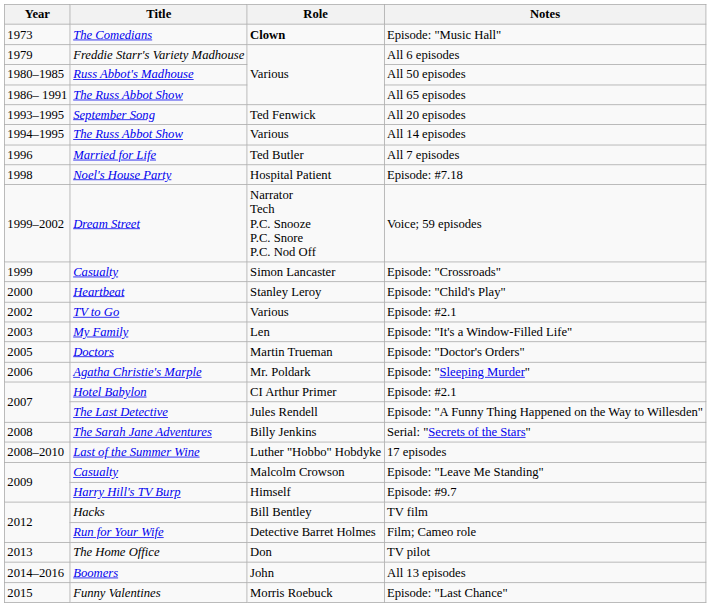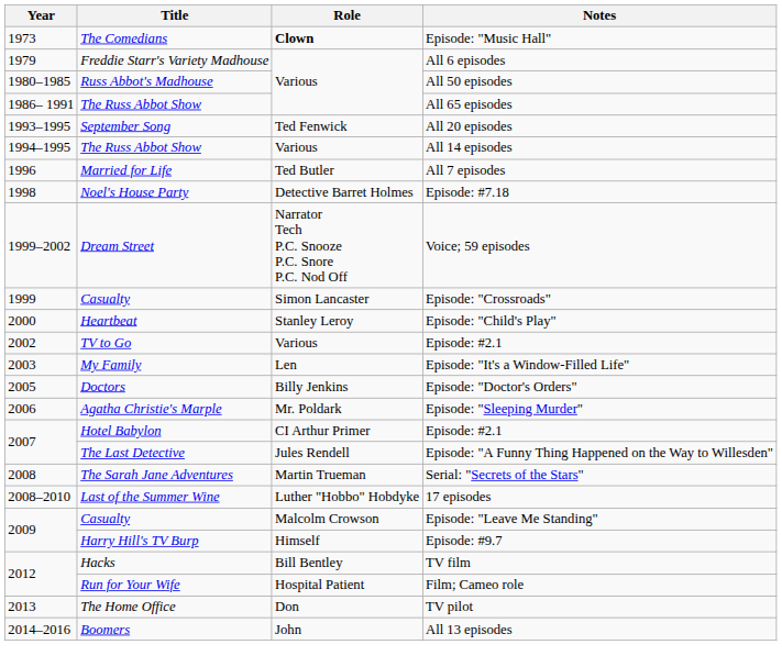Episode: #7.18 | Role: Hospital Patient -> Detective Barret Holmes
Episode: "Doctor's Orders" | Role: Martin Trueman -> Billy Jenkins
Serial: "Secrets of the Stars" | Role: Billy Jenkins -> Martin Trueman
Film; Cameo role | Role: Detective Barret Holmes -> Hospital Patient
- row: 2015 | Funny Valentines | Morris Roebuck | Episode: "Last Chance"
